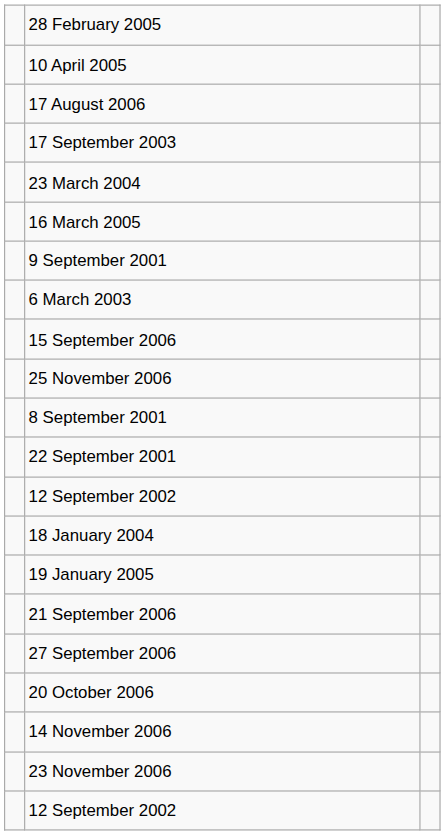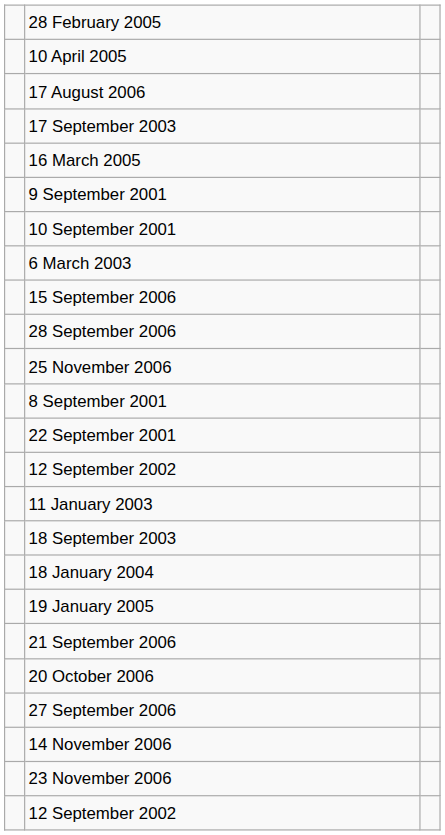- row: 23 March 2004
+ row: 10 September 2001
+ row: 28 September 2006
+ row: 11 January 2003
+ row: 18 September 2003
rows swapped: 27 September 2006 <-> 20 October 2006
